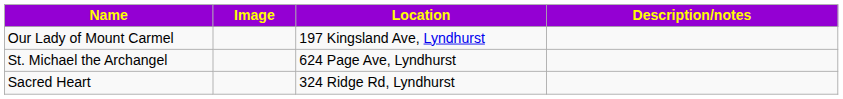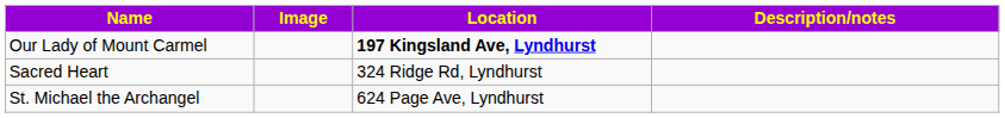Our Lady of Mount Carmel | Location: normal -> bold
rows swapped: Sacred Heart <-> St. Michael the Archangel
